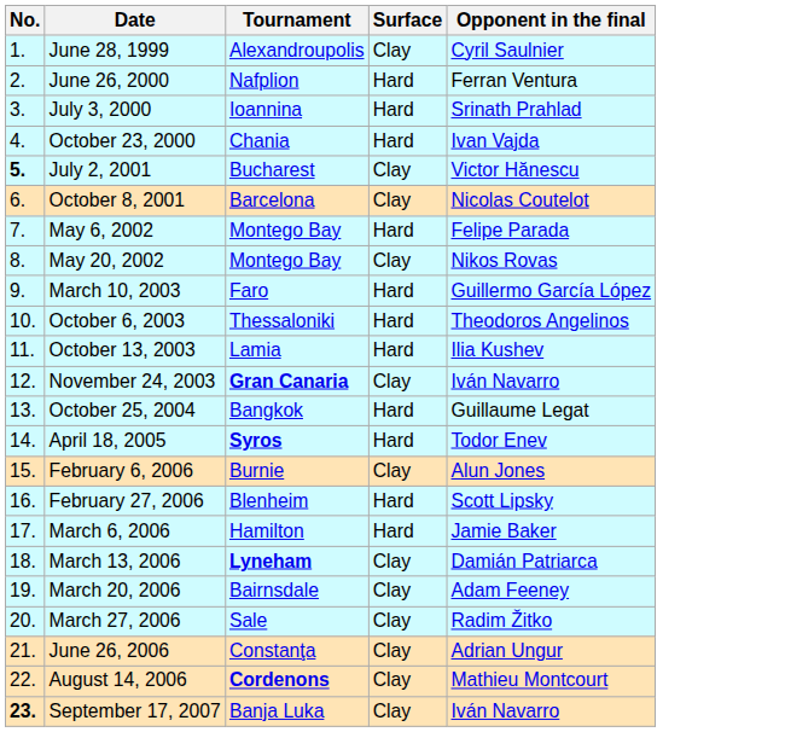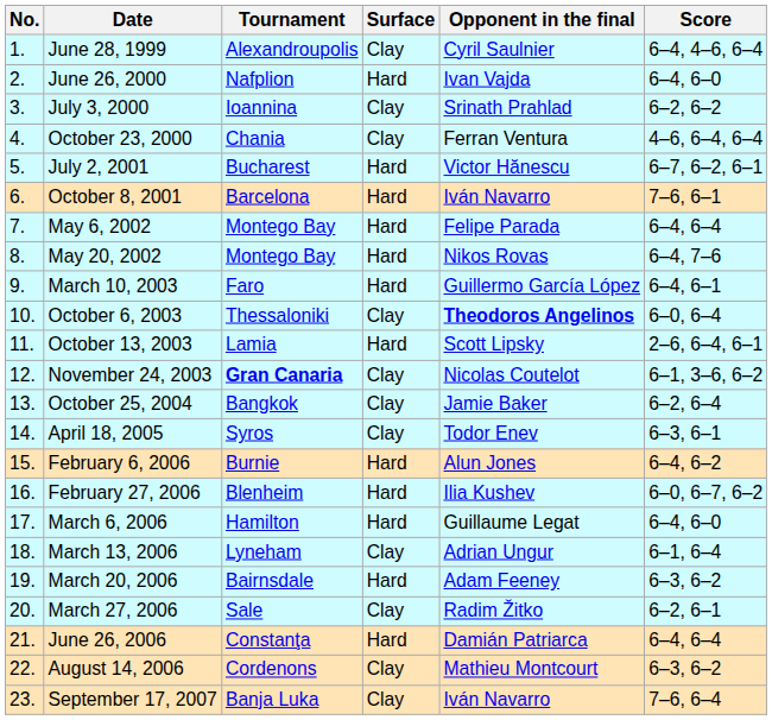+ column: Score | 6–4, 4–6, 6–4 | 6–4, 6–0 | 6–2, 6–2 | 4–6, 6–4, 6–4 | 6–7, 6–2, 6–1 | 7–6, 6–1 | 6–4, 6–4 | 6–4, 7–6 | 6–4, 6–1 | 6–0, 6–4 | 2–6, 6–4, 6–1 | 6–1, 3–6, 6–2 | 6–2, 6–4 | 6–3, 6–1 | 6–4, 6–2 | 6–0, 6–7, 6–2 | 6–4, 6–0 | 6–1, 6–4 | 6–3, 6–2 | 6–2, 6–1 | 6–4, 6–4 | 6–3, 6–2 | 7–6, 6–4
June 26, 2000 | Opponent in the final: Ferran Ventura -> Ivan Vajda
July 3, 2000 | Surface: Hard -> Clay
October 23, 2000 | Surface: Hard -> Clay
October 23, 2000 | Opponent in the final: Ivan Vajda -> Ferran Ventura
July 2, 2001 | No.: bold -> normal
July 2, 2001 | Surface: Clay -> Hard
October 8, 2001 | Surface: Clay -> Hard
October 8, 2001 | Opponent in the final: Nicolas Coutelot -> Iván Navarro
May 20, 2002 | Surface: Clay -> Hard
October 6, 2003 | Surface: Hard -> Clay
October 6, 2003 | Opponent in the final: normal -> bold
October 13, 2003 | Opponent in the final: Ilia Kushev -> Scott Lipsky
November 24, 2003 | Opponent in the final: Iván Navarro -> Nicolas Coutelot
October 25, 2004 | Surface: Hard -> Clay
October 25, 2004 | Opponent in the final: Guillaume Legat -> Jamie Baker
April 18, 2005 | Tournament: bold -> normal
April 18, 2005 | Surface: Hard -> Clay
February 6, 2006 | Surface: Clay -> Hard
February 27, 2006 | Opponent in the final: Scott Lipsky -> Ilia Kushev
March 6, 2006 | Opponent in the final: Jamie Baker -> Guillaume Legat
March 13, 2006 | Tournament: bold -> normal
March 13, 2006 | Opponent in the final: Damián Patriarca -> Adrian Ungur
March 20, 2006 | Surface: Clay -> Hard
June 26, 2006 | Surface: Clay -> Hard
June 26, 2006 | Opponent in the final: Adrian Ungur -> Damián Patriarca
August 14, 2006 | Tournament: bold -> normal
September 17, 2007 | No.: bold -> normal
